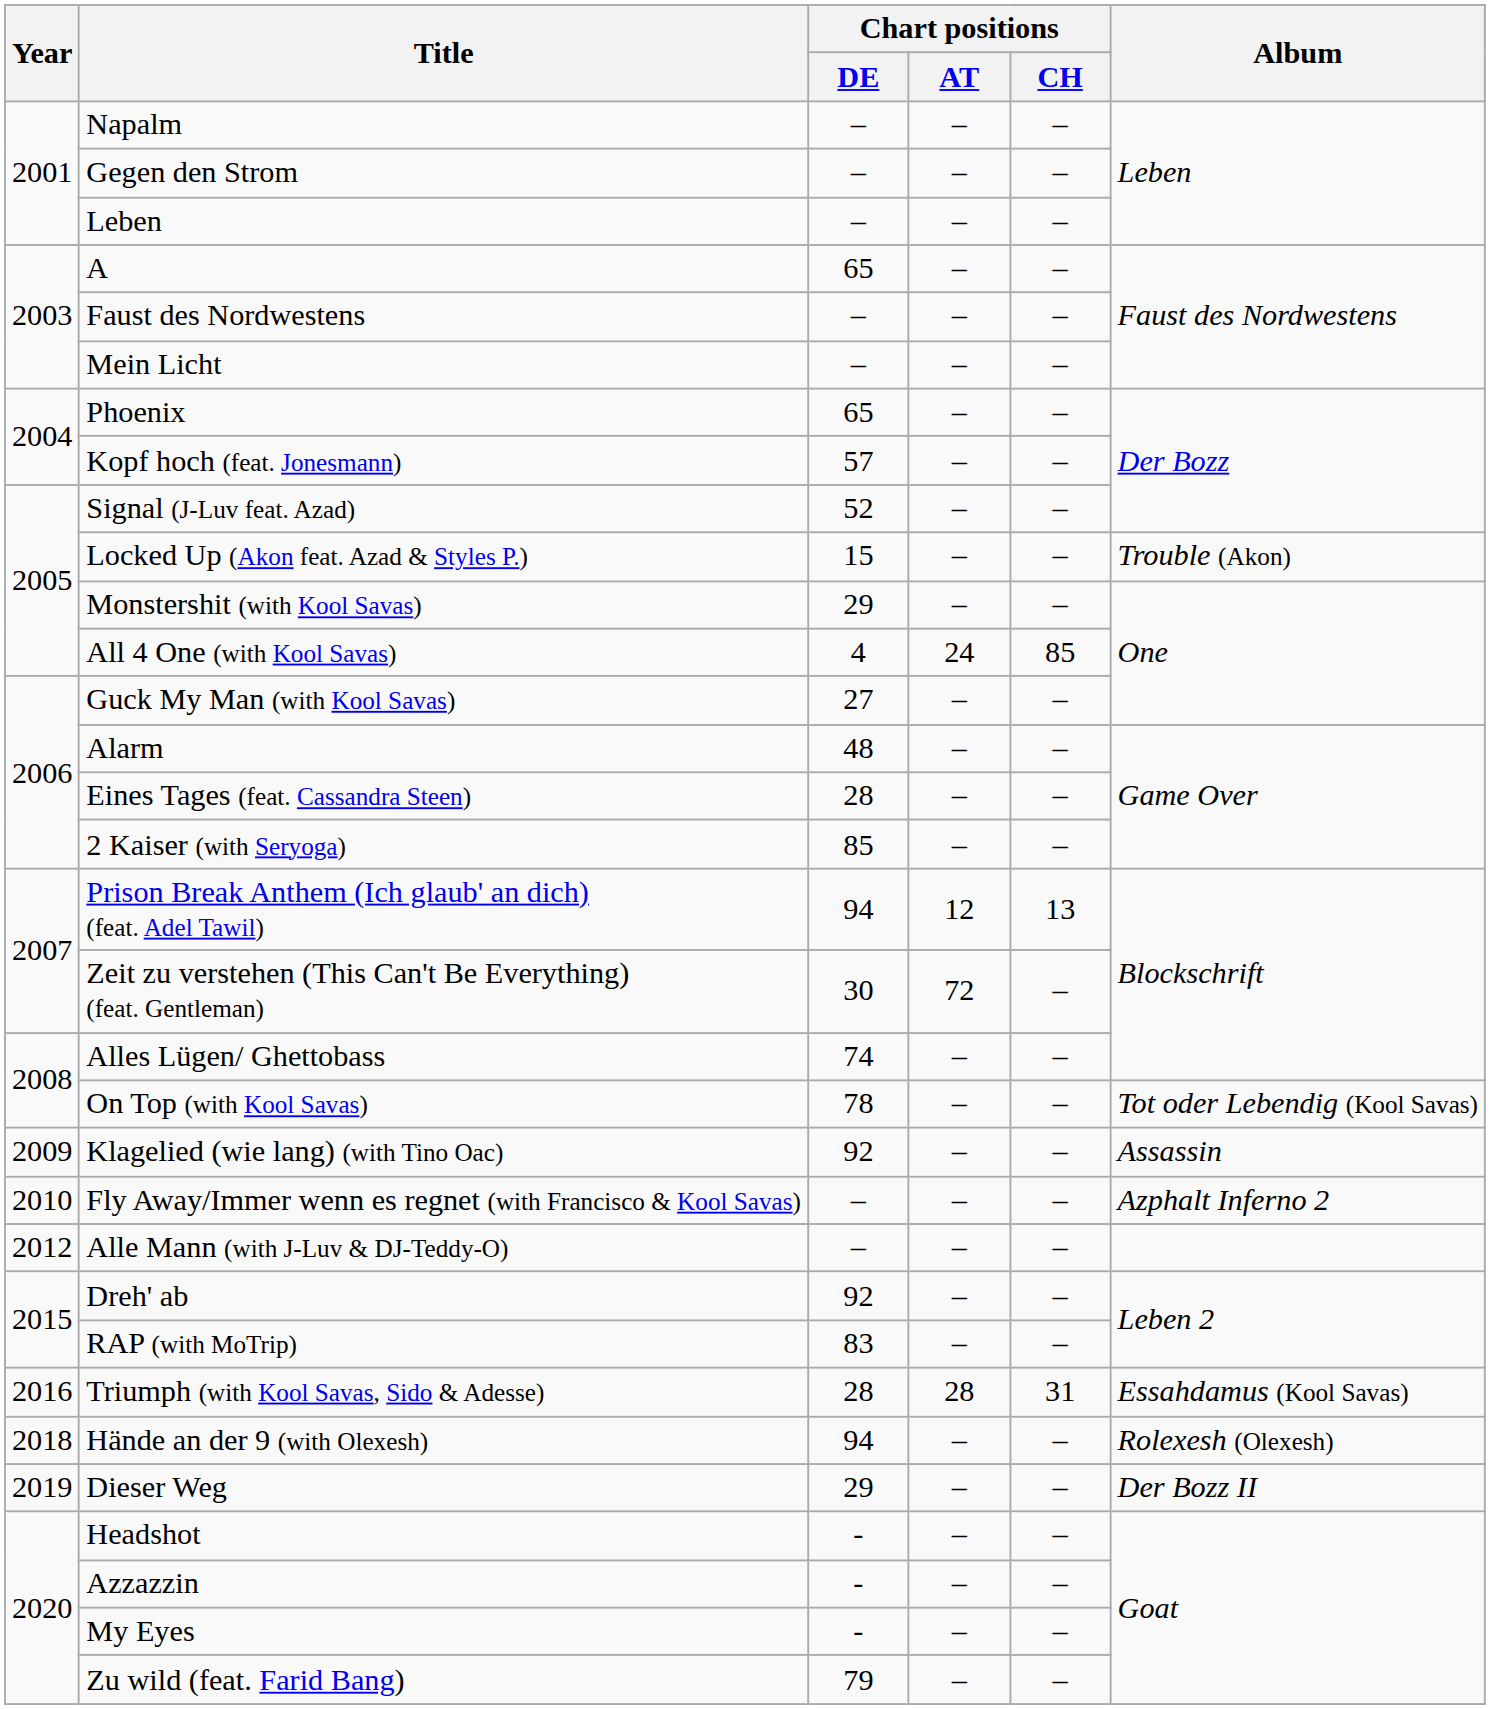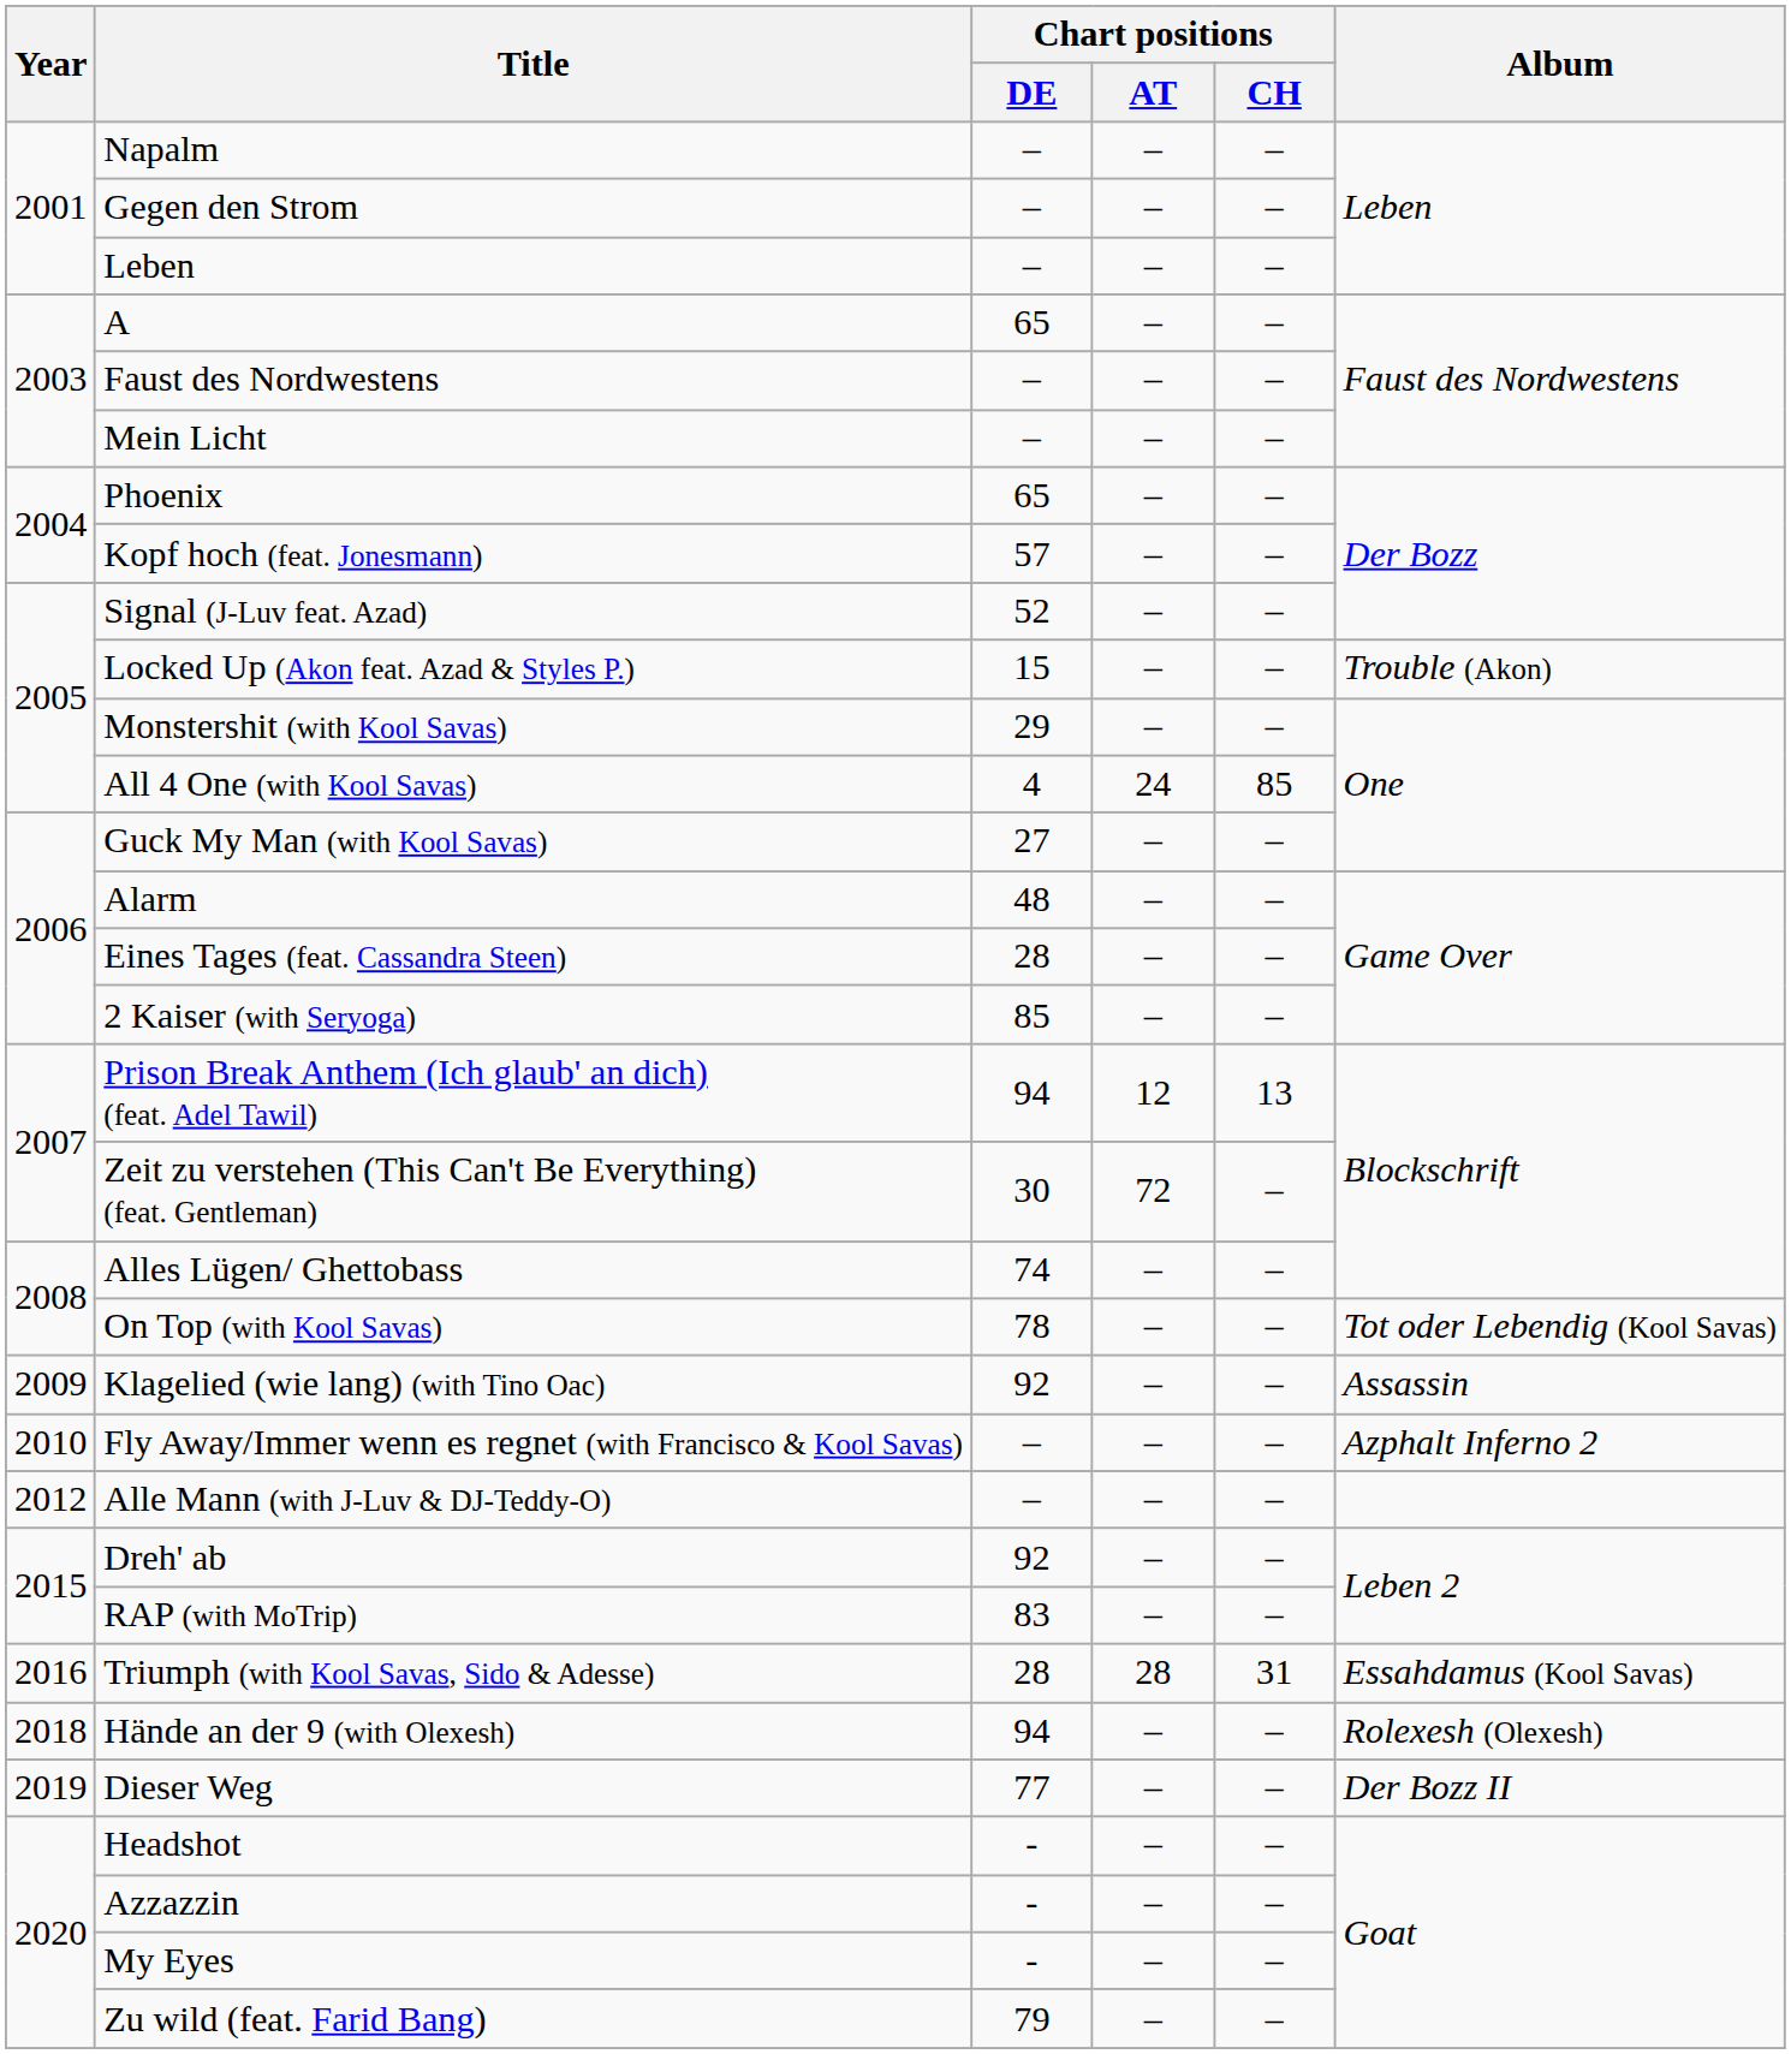Dieser Weg | Chart positions / DE: 29 -> 77
